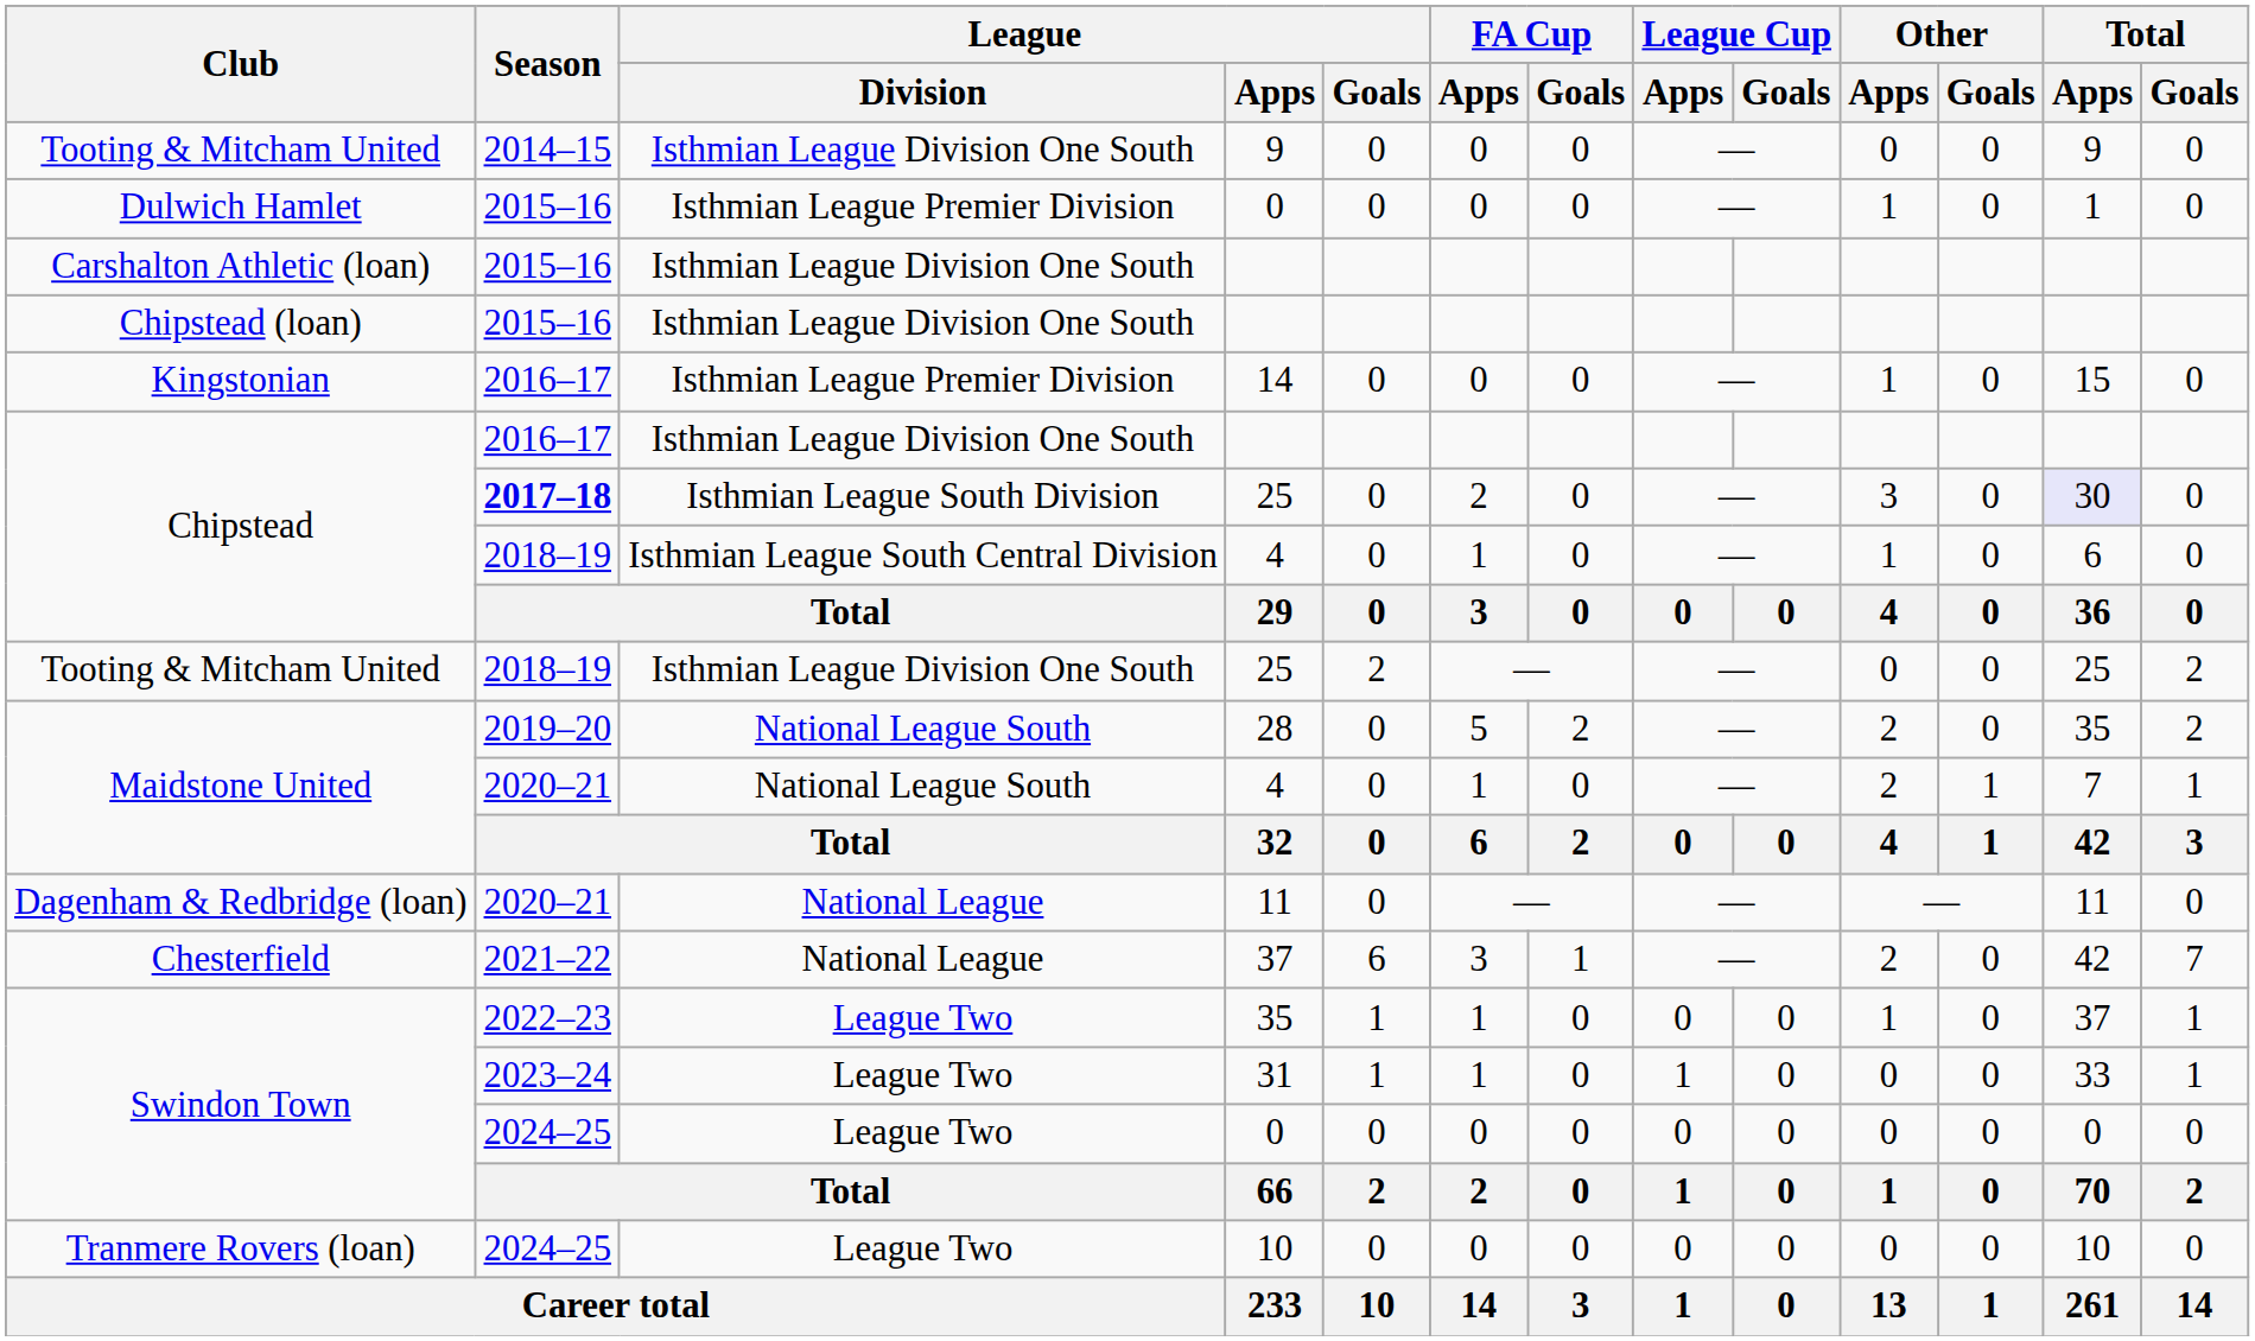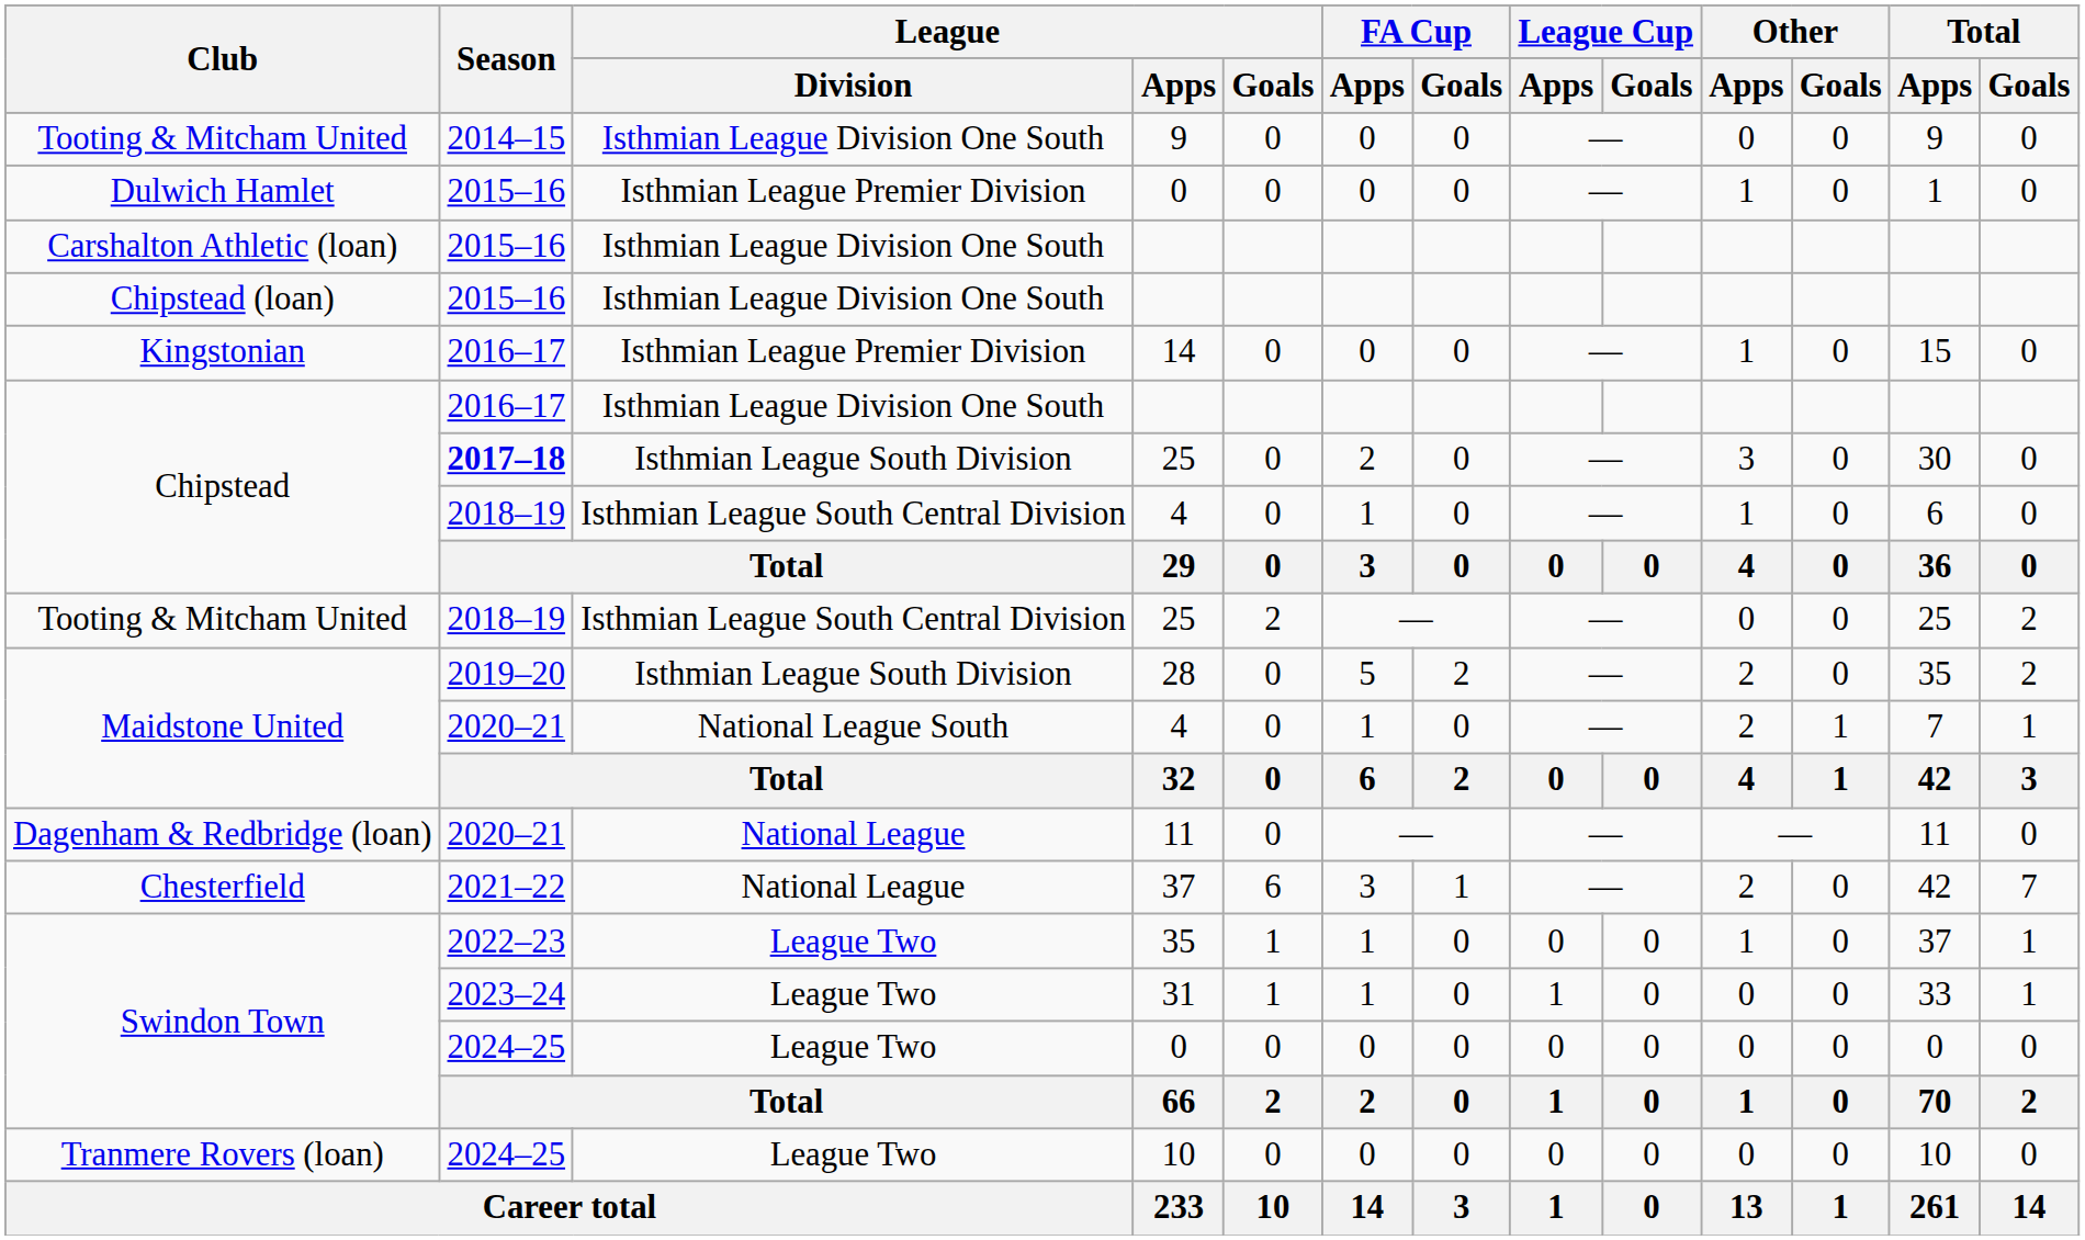Chipstead / 25 | Total / Apps: lavender background -> no background
Tooting & Mitcham United / 25 | League / Division: Isthmian League Division One South -> Isthmian League South Central Division
28 | League / Division: National League South -> Isthmian League South Division
